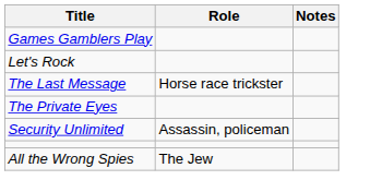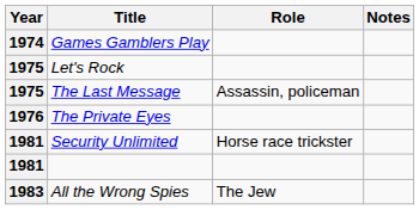+ column: Year | 1974 | 1975 | 1975 | 1976 | 1981 | 1981 | 1983
The Last Message | Role: Horse race trickster -> Assassin, policeman
Security Unlimited | Role: Assassin, policeman -> Horse race trickster
